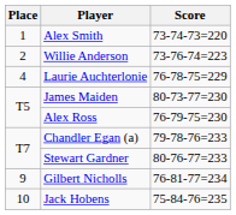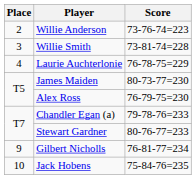- row: 1 | Alex Smith | 73-74-73=220
+ row: 3 | Willie Smith | 73-81-74=228
